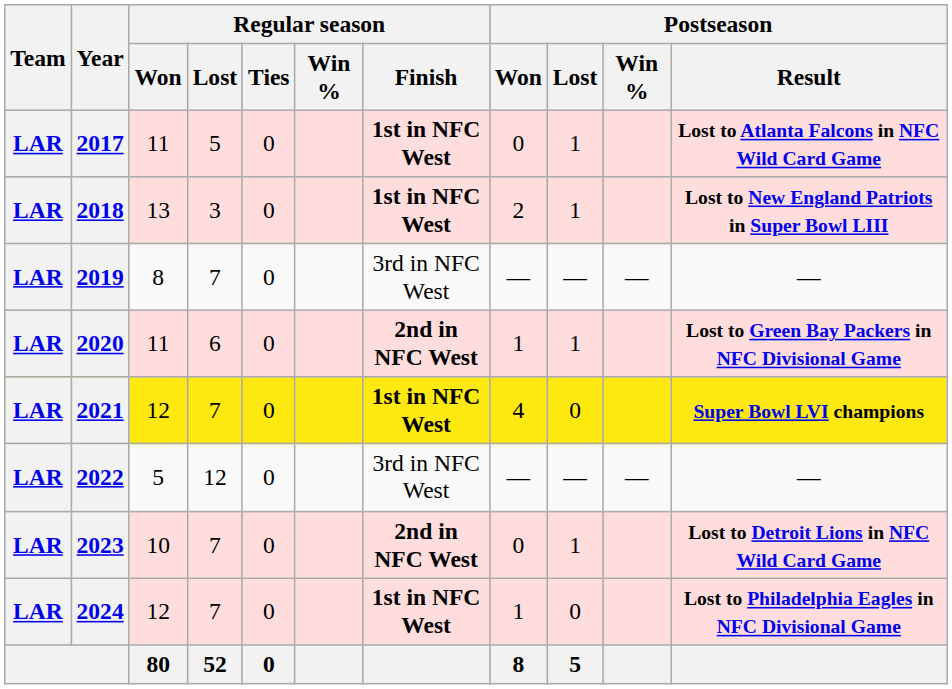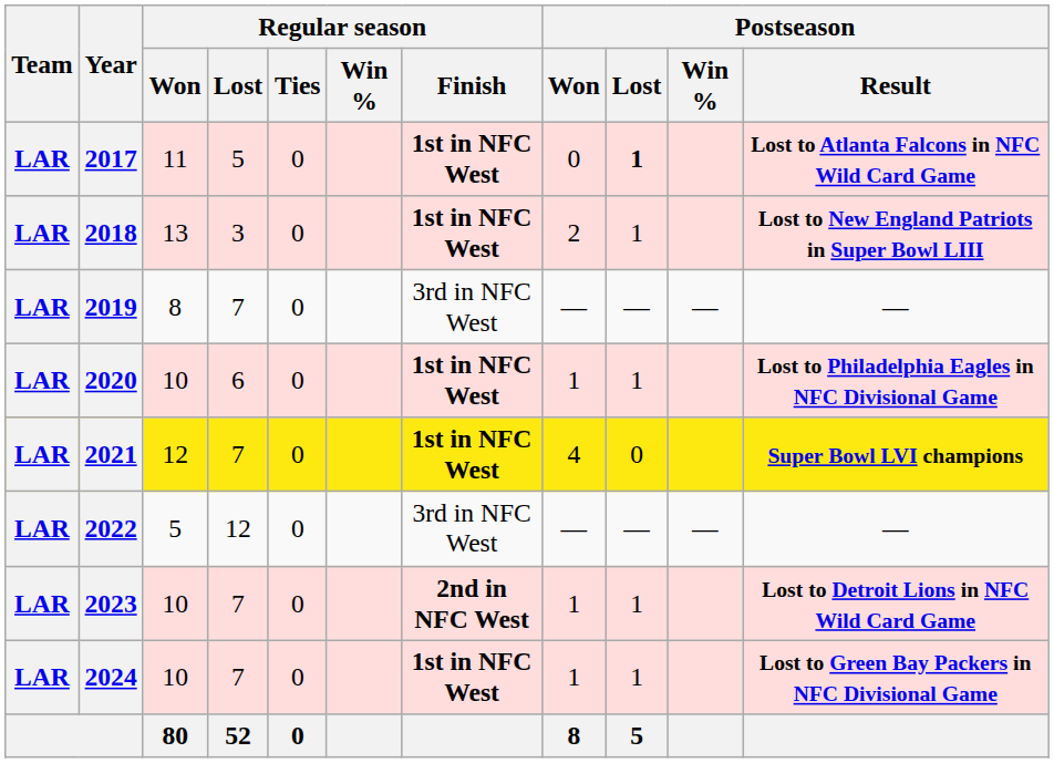2017 | Postseason / Lost: normal -> bold
2020 | Regular season / Won: 11 -> 10
2020 | Regular season / Finish: 2nd in NFC West -> 1st in NFC West
2020 | Postseason / Result: Lost to Green Bay Packers in NFC Divisional Game -> Lost to Philadelphia Eagles in NFC Divisional Game
2023 | Postseason / Won: 0 -> 1
2024 | Regular season / Won: 12 -> 10
2024 | Postseason / Lost: 0 -> 1
2024 | Postseason / Result: Lost to Philadelphia Eagles in NFC Divisional Game -> Lost to Green Bay Packers in NFC Divisional Game
